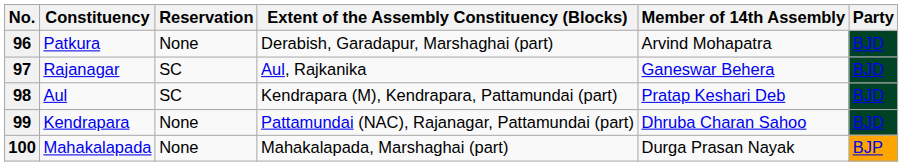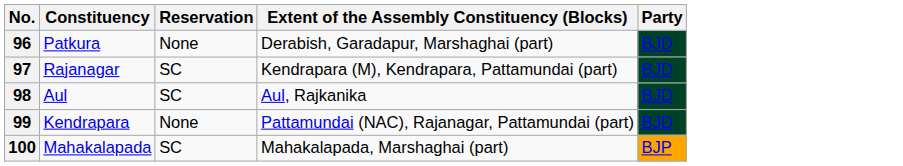- column: Member of 14th Assembly | Arvind Mohapatra | Ganeswar Behera | Pratap Keshari Deb | Dhruba Charan Sahoo | Durga Prasan Nayak
97 | Extent of the Assembly Constituency (Blocks): Aul, Rajkanika -> Kendrapara (M), Kendrapara, Pattamundai (part)
98 | Extent of the Assembly Constituency (Blocks): Kendrapara (M), Kendrapara, Pattamundai (part) -> Aul, Rajkanika
100 | Reservation: None -> SC
